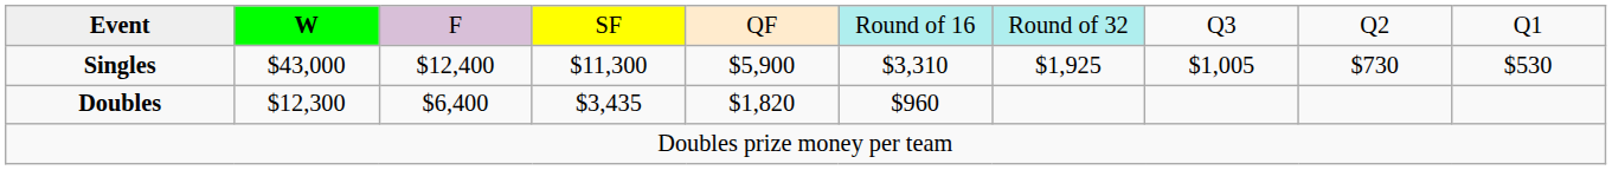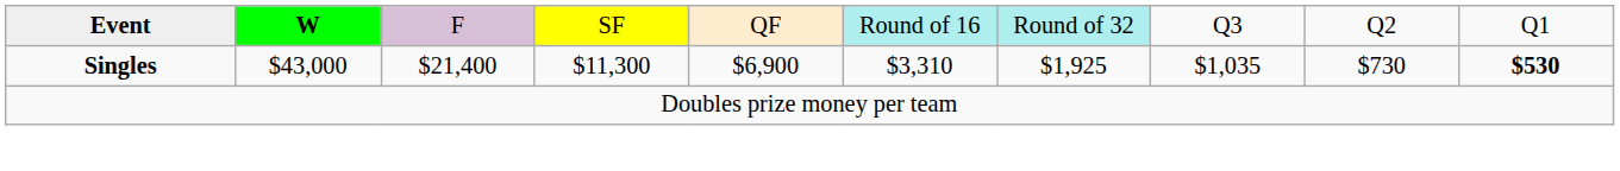Singles | column 3: $12,400 -> $21,400
Singles | column 5: $5,900 -> $6,900
Singles | column 8: $1,005 -> $1,035
Singles | column 10: normal -> bold
- row: Doubles | $12,300 | $6,400 | $3,435 | $1,820 | $960
